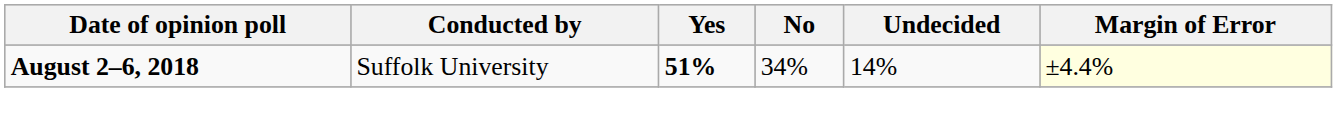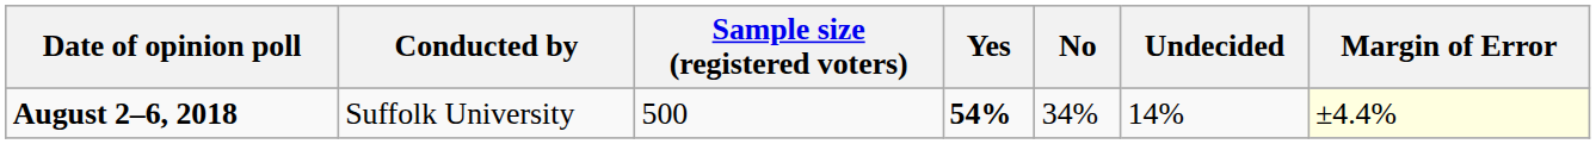+ column: Sample size (registered voters) | 500
August 2–6, 2018 | Yes: 51% -> 54%
